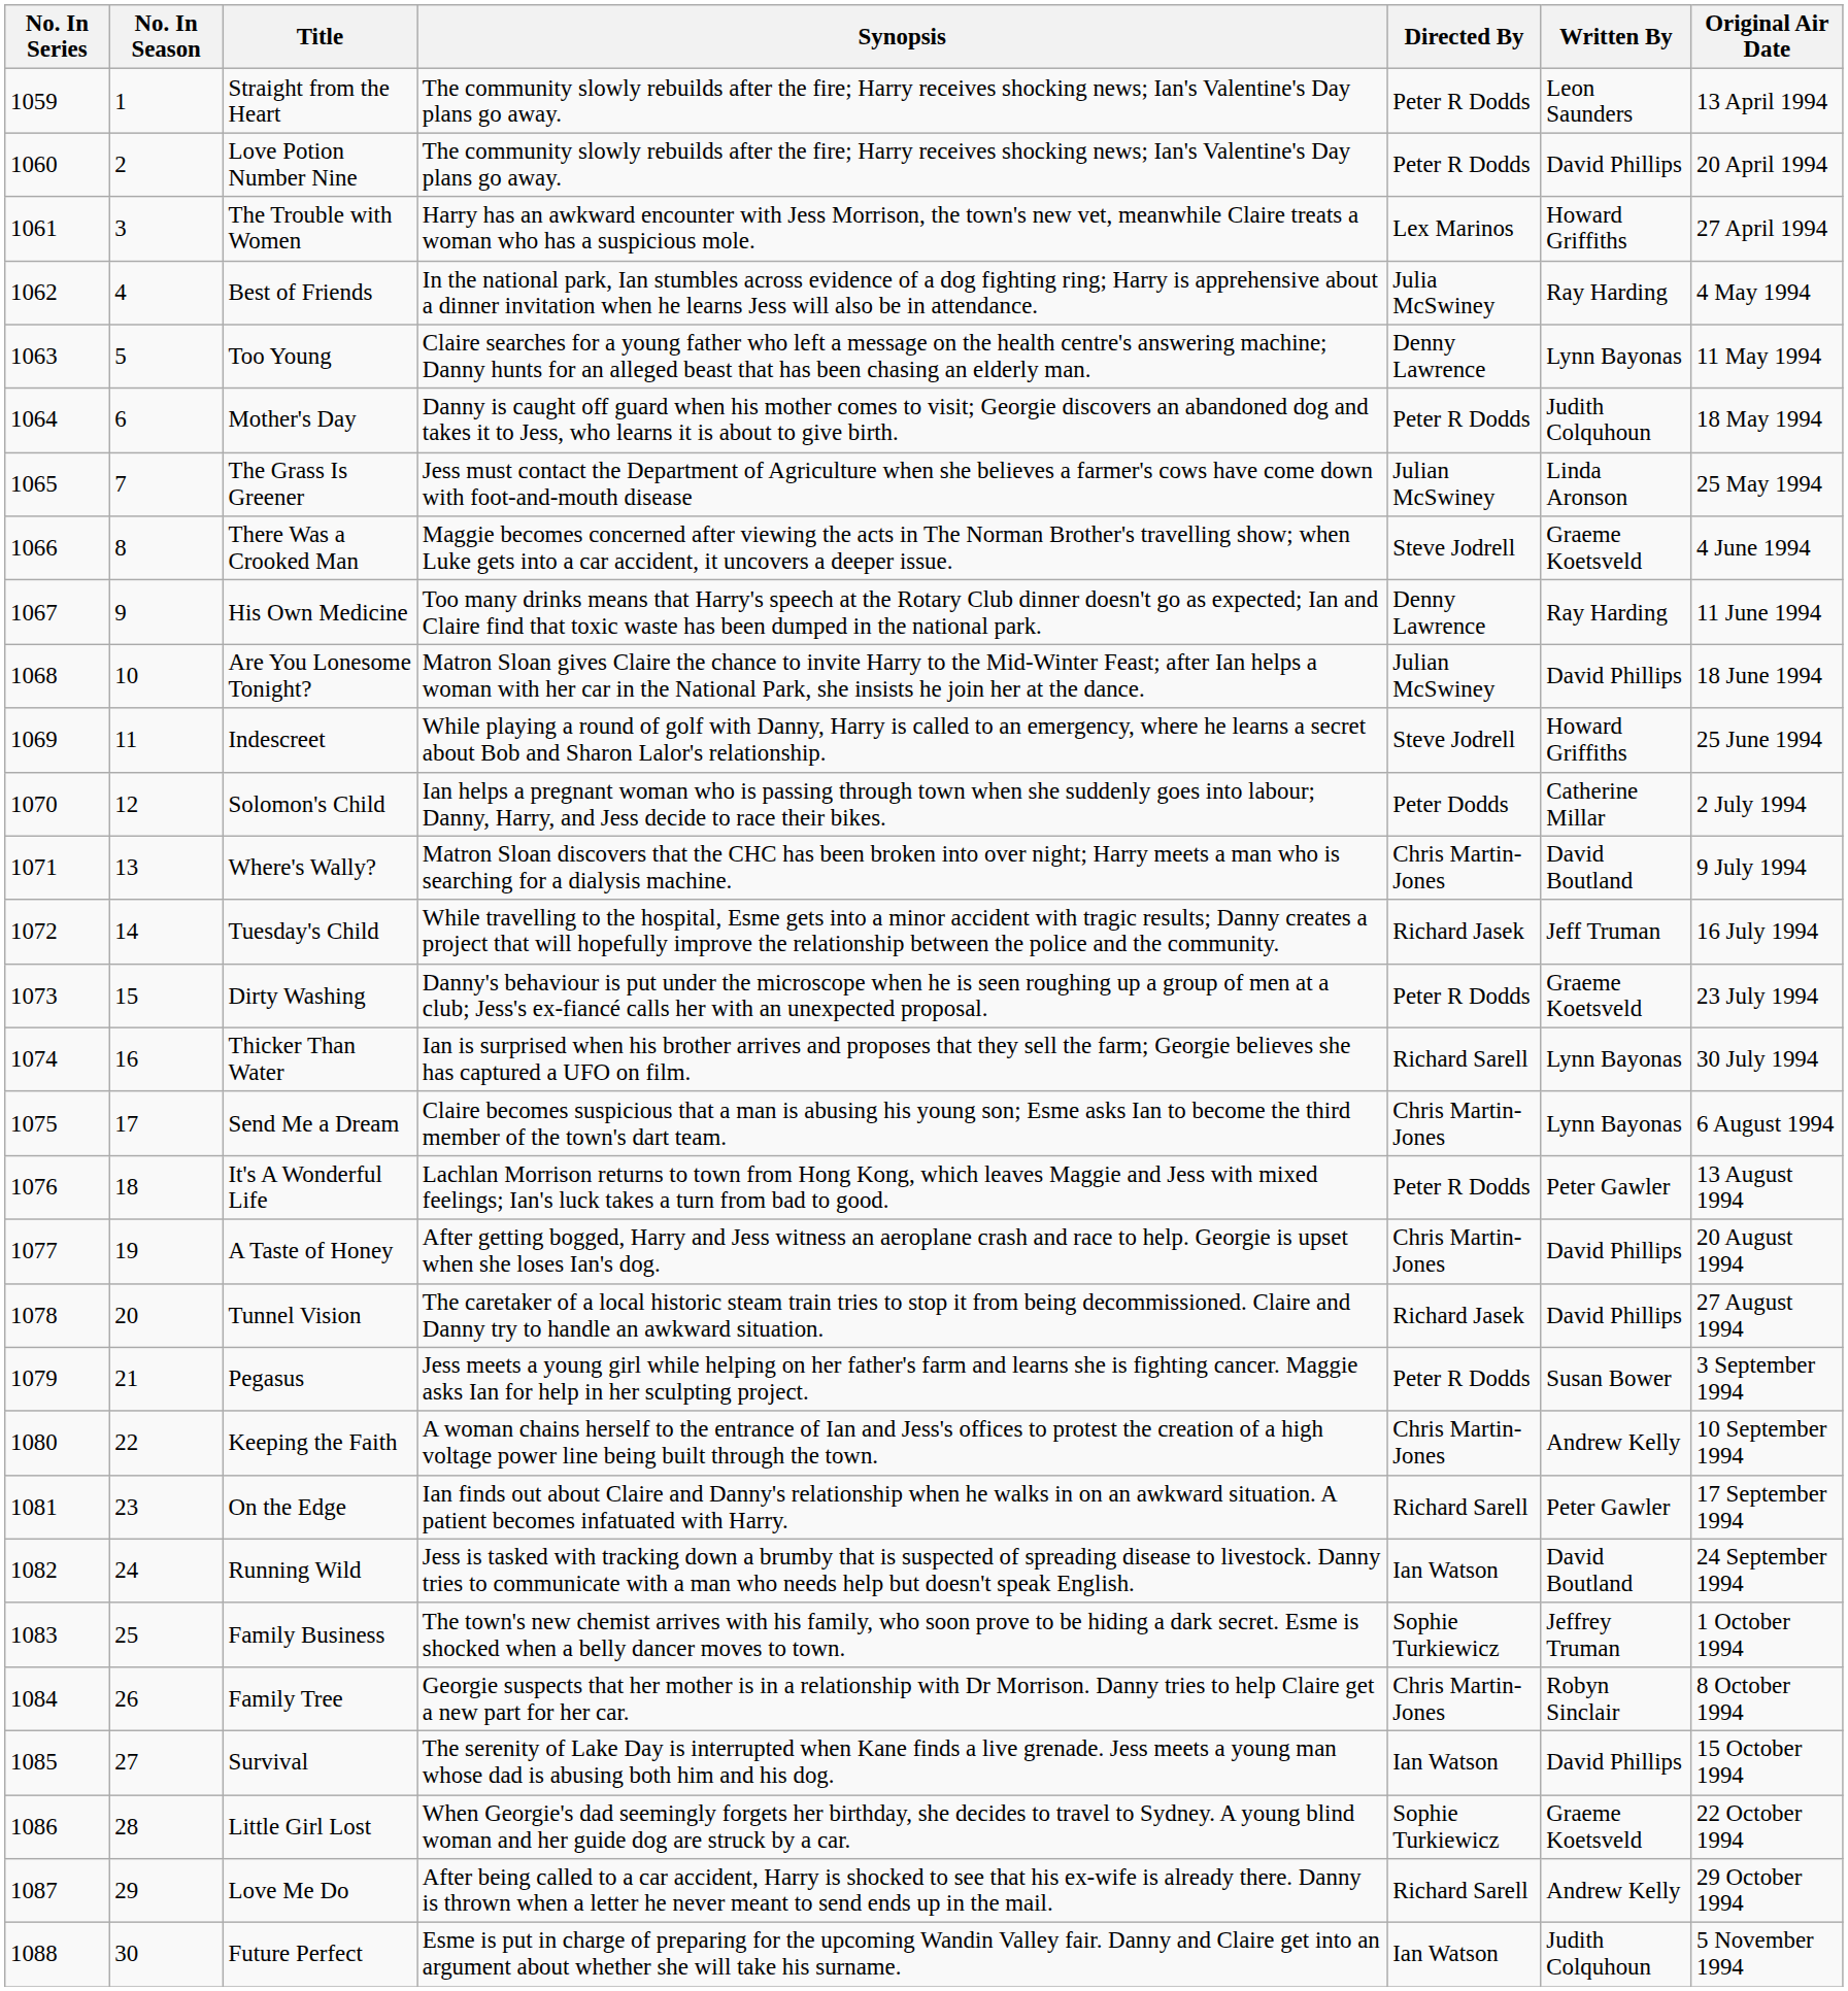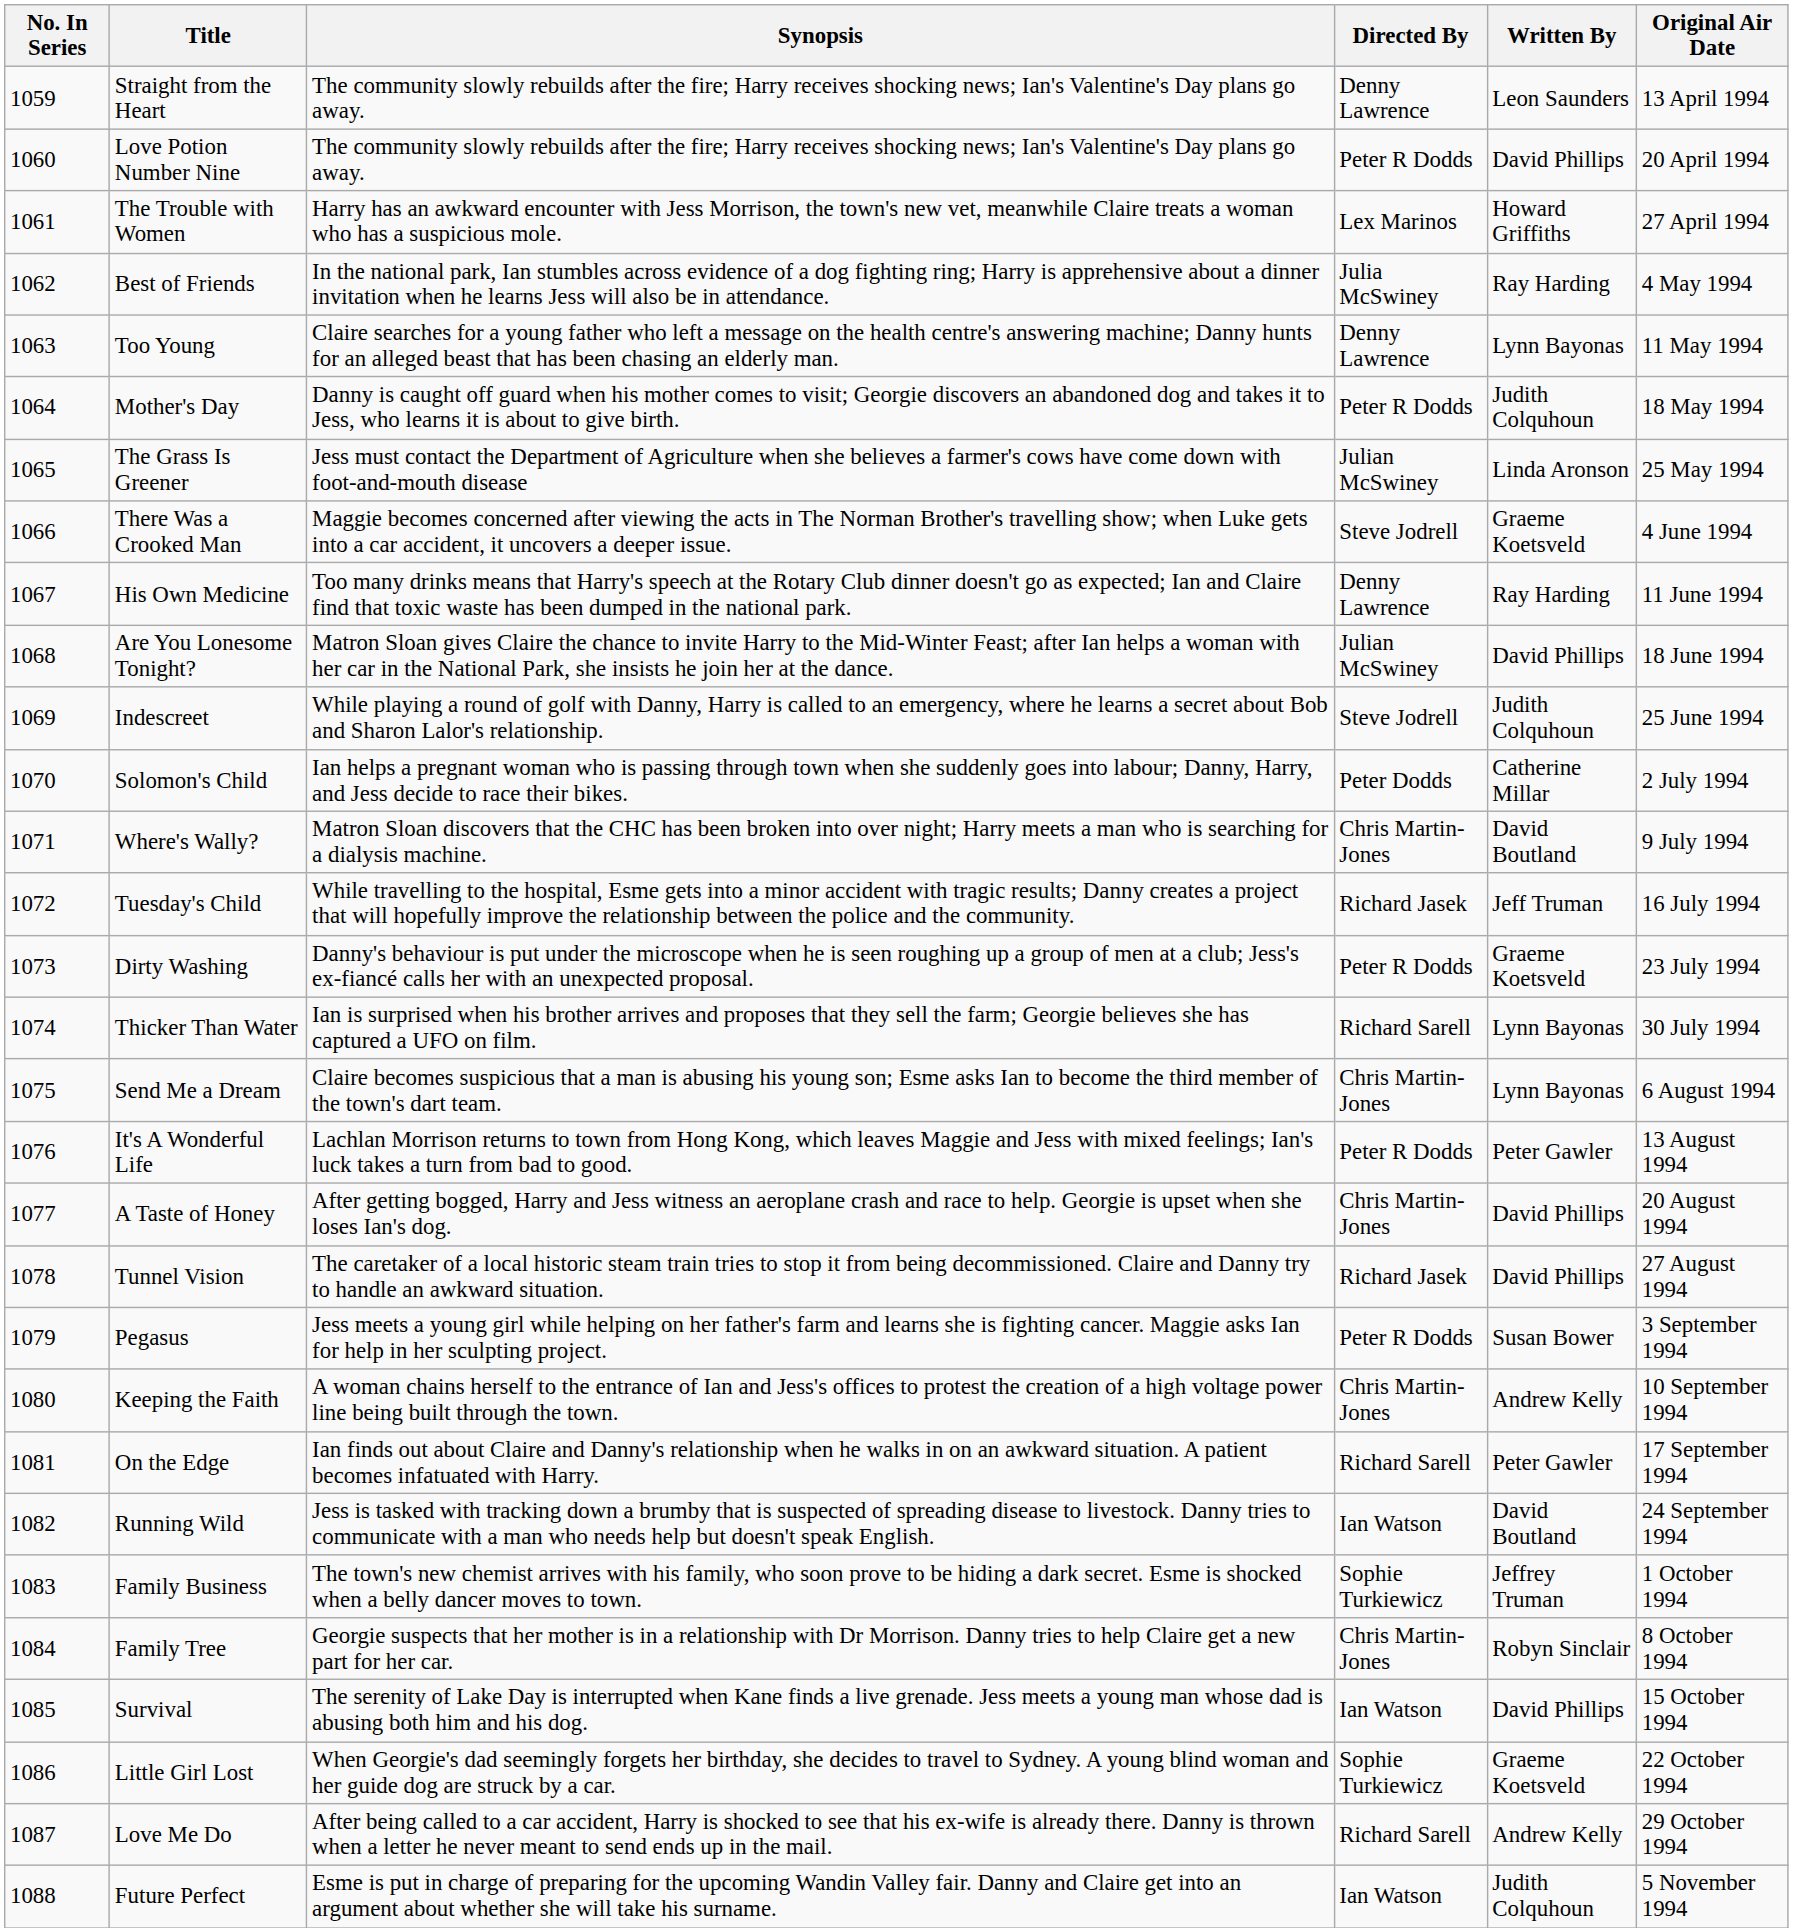- column: No. In Season | 1 | 2 | 3 | 4 | 5 | 6 | 7 | 8 | 9 | 10 | 11 | 12 | 13 | 14 | 15 | 16 | 17 | 18 | 19 | 20 | 21 | 22 | 23 | 24 | 25 | 26 | 27 | 28 | 29 | 30
Straight from the Heart | Directed By: Peter R Dodds -> Denny Lawrence
Indescreet | Written By: Howard Griffiths -> Judith Colquhoun
